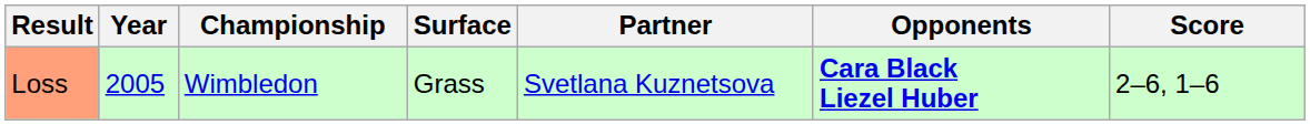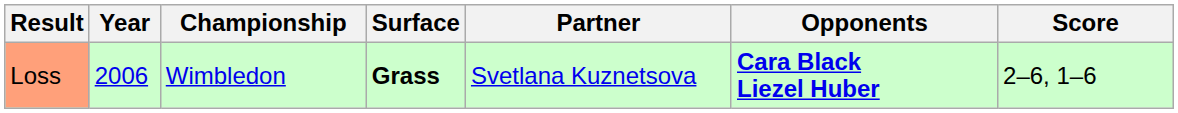Loss | Year: 2005 -> 2006
Loss | Surface: normal -> bold
